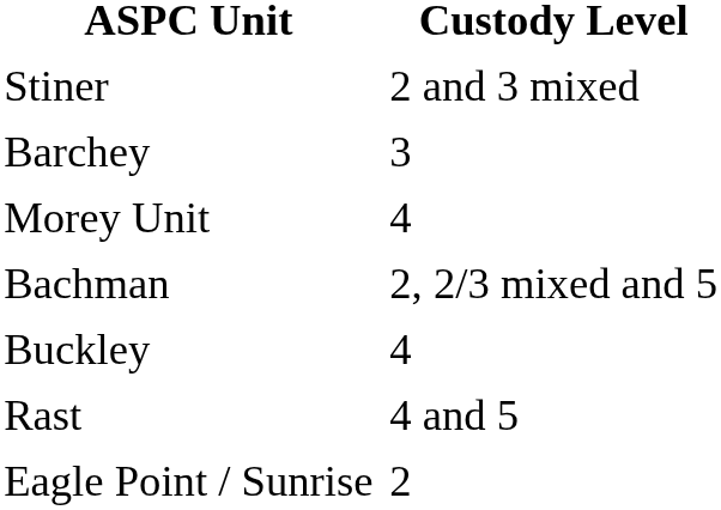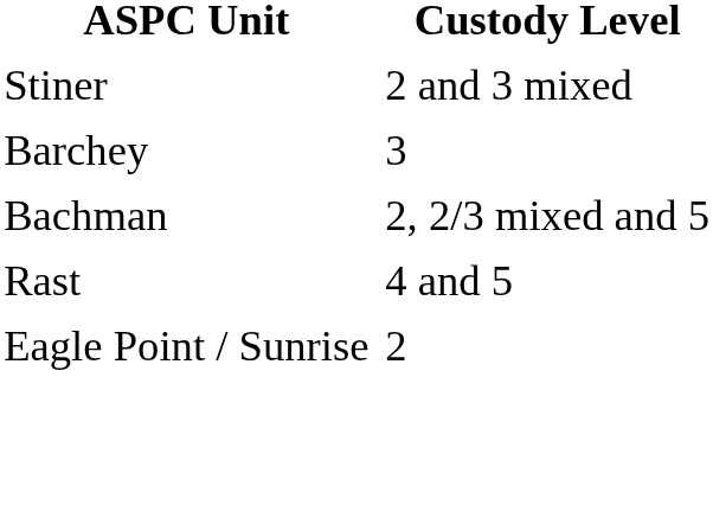- row: Morey Unit | 4
- row: Buckley | 4
